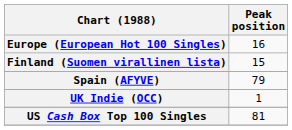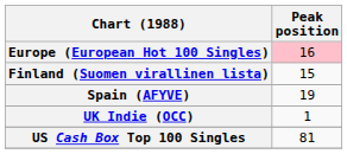Europe (European Hot 100 Singles) | Peak position: no background -> pink background
Spain (AFYVE) | Peak position: 79 -> 19
